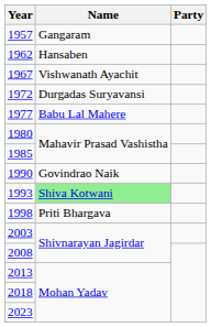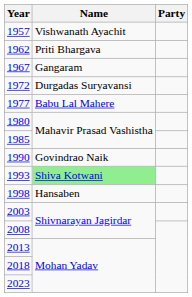1957 | Name: Gangaram -> Vishwanath Ayachit
1962 | Name: Hansaben -> Priti Bhargava
1967 | Name: Vishwanath Ayachit -> Gangaram
1998 | Name: Priti Bhargava -> Hansaben
